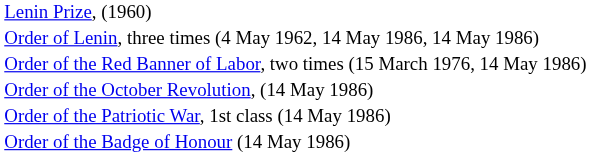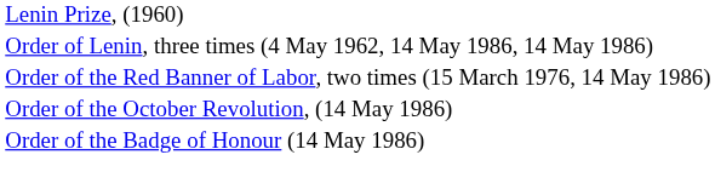- row: Order of the Patriotic War, 1st class (14 May 1986)
